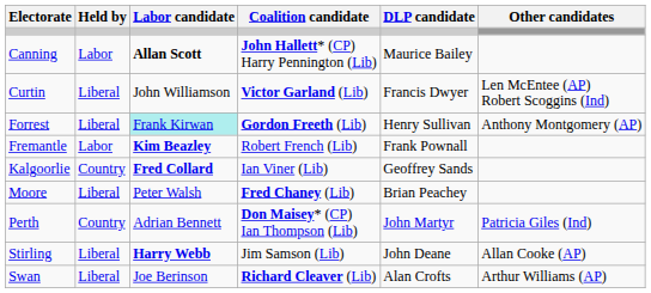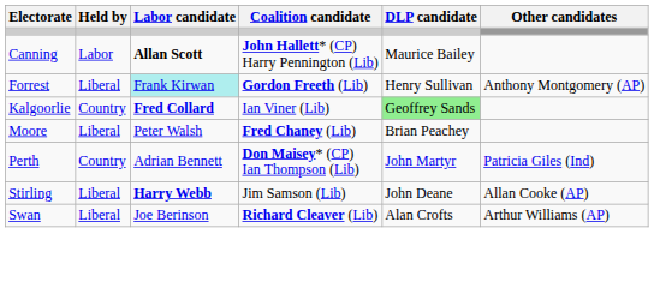- row: Curtin | Liberal | John Williamson | Victor Garland (Lib) | Francis Dwyer | Len McEntee (AP) Robert Scoggins (Ind)
- row: Fremantle | Labor | Kim Beazley | Robert French (Lib) | Frank Pownall
Kalgoorlie | DLP candidate: no background -> lightgreen background
